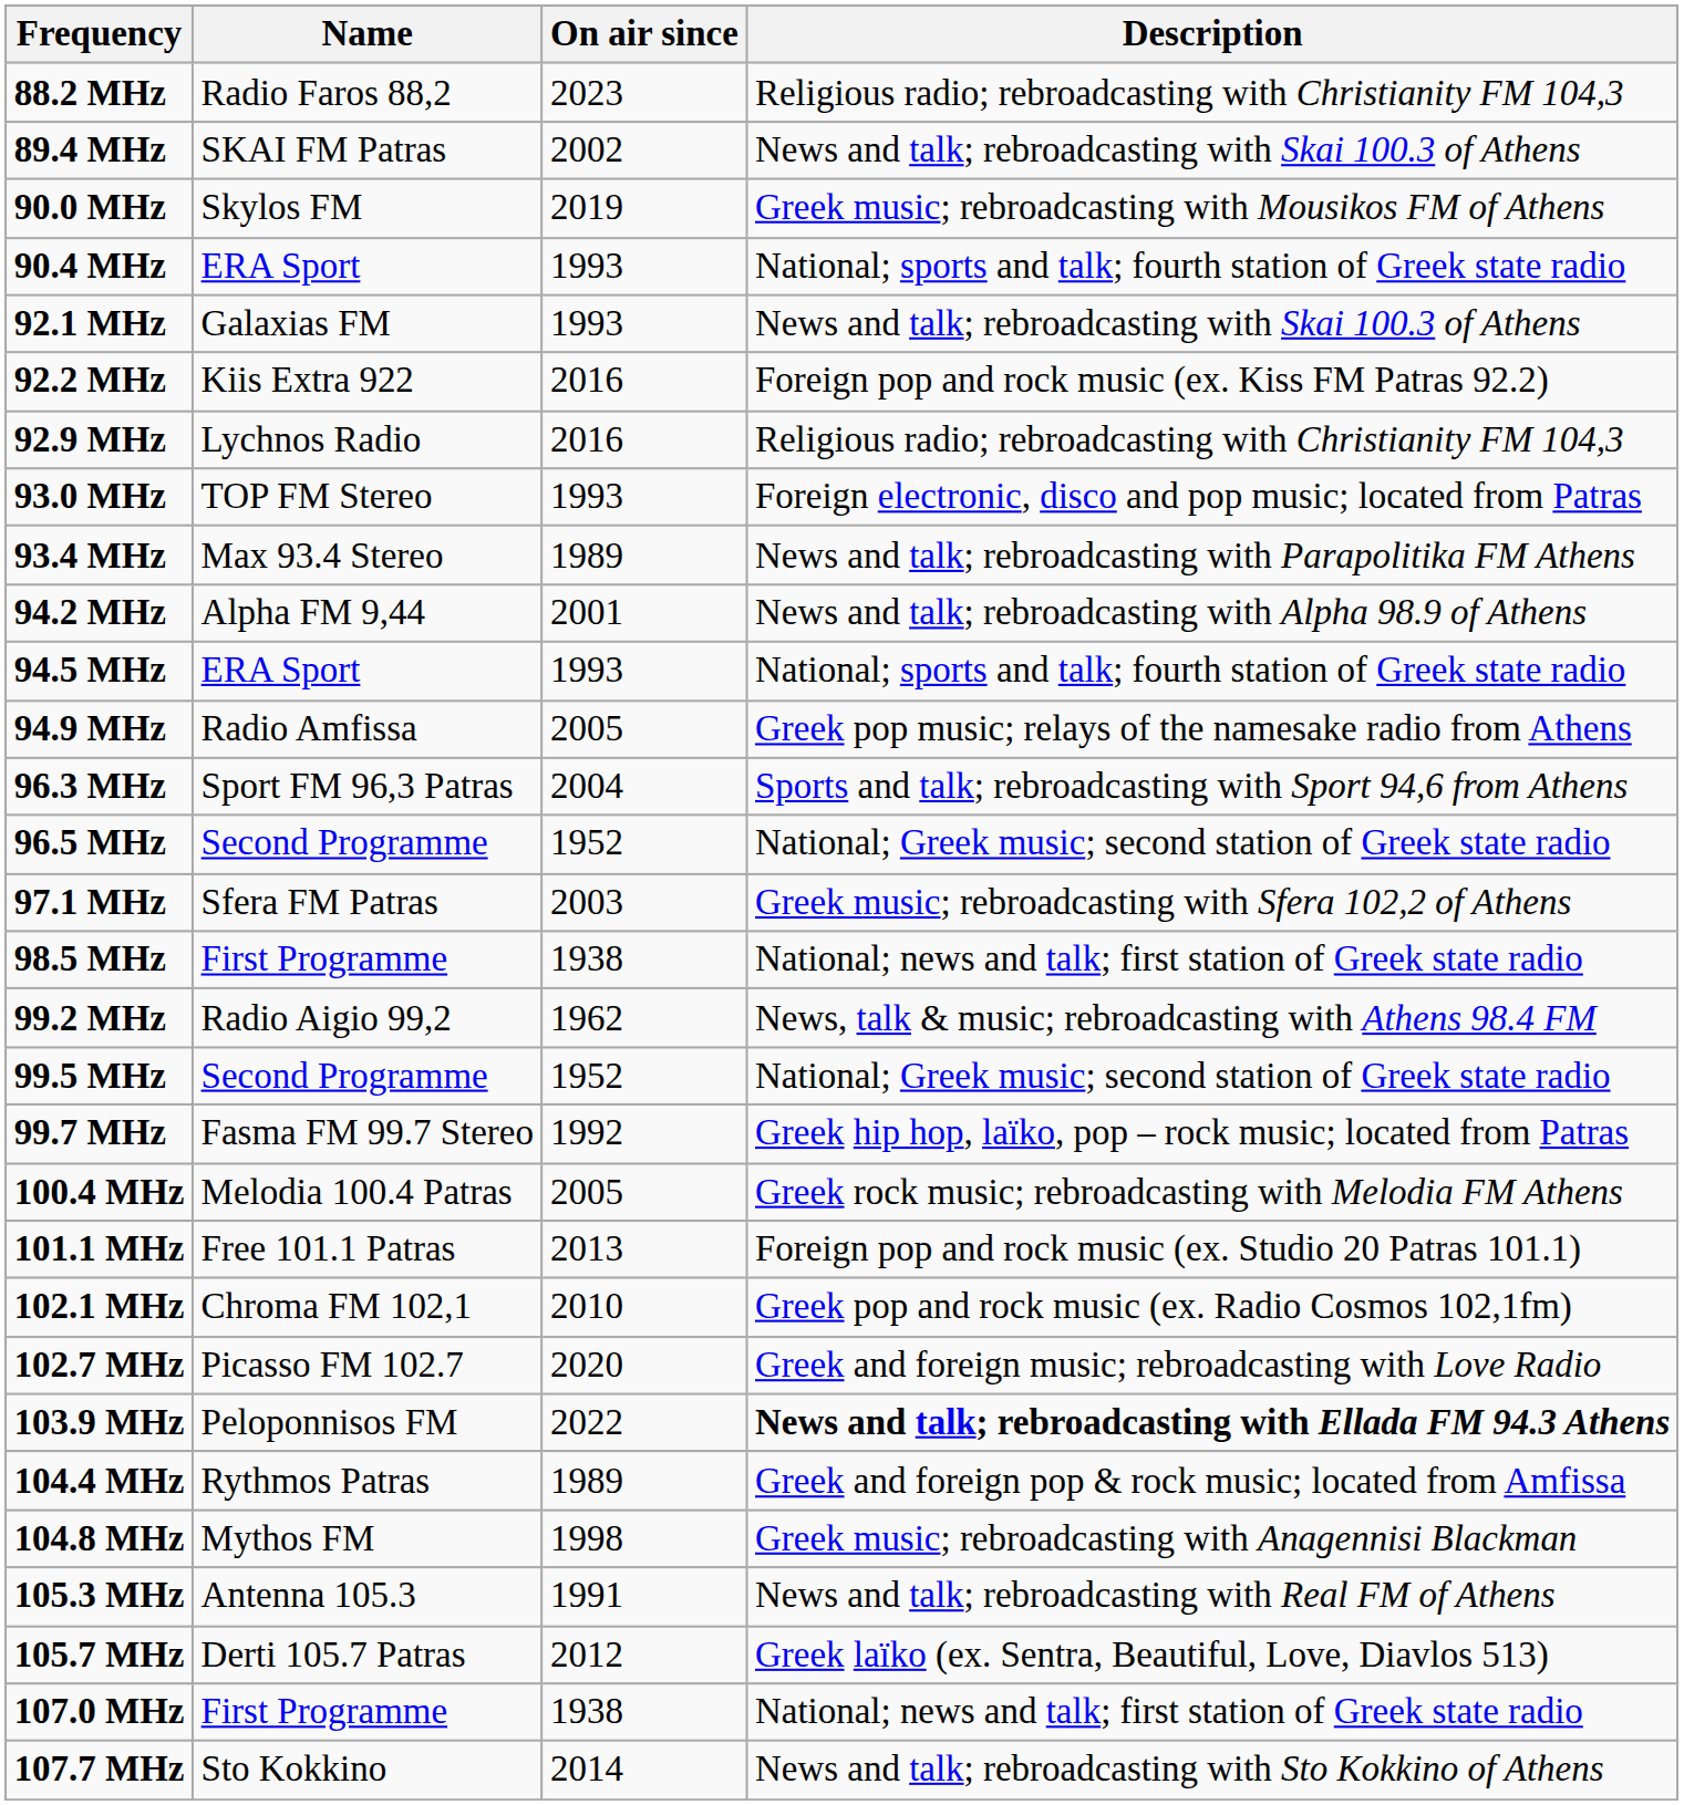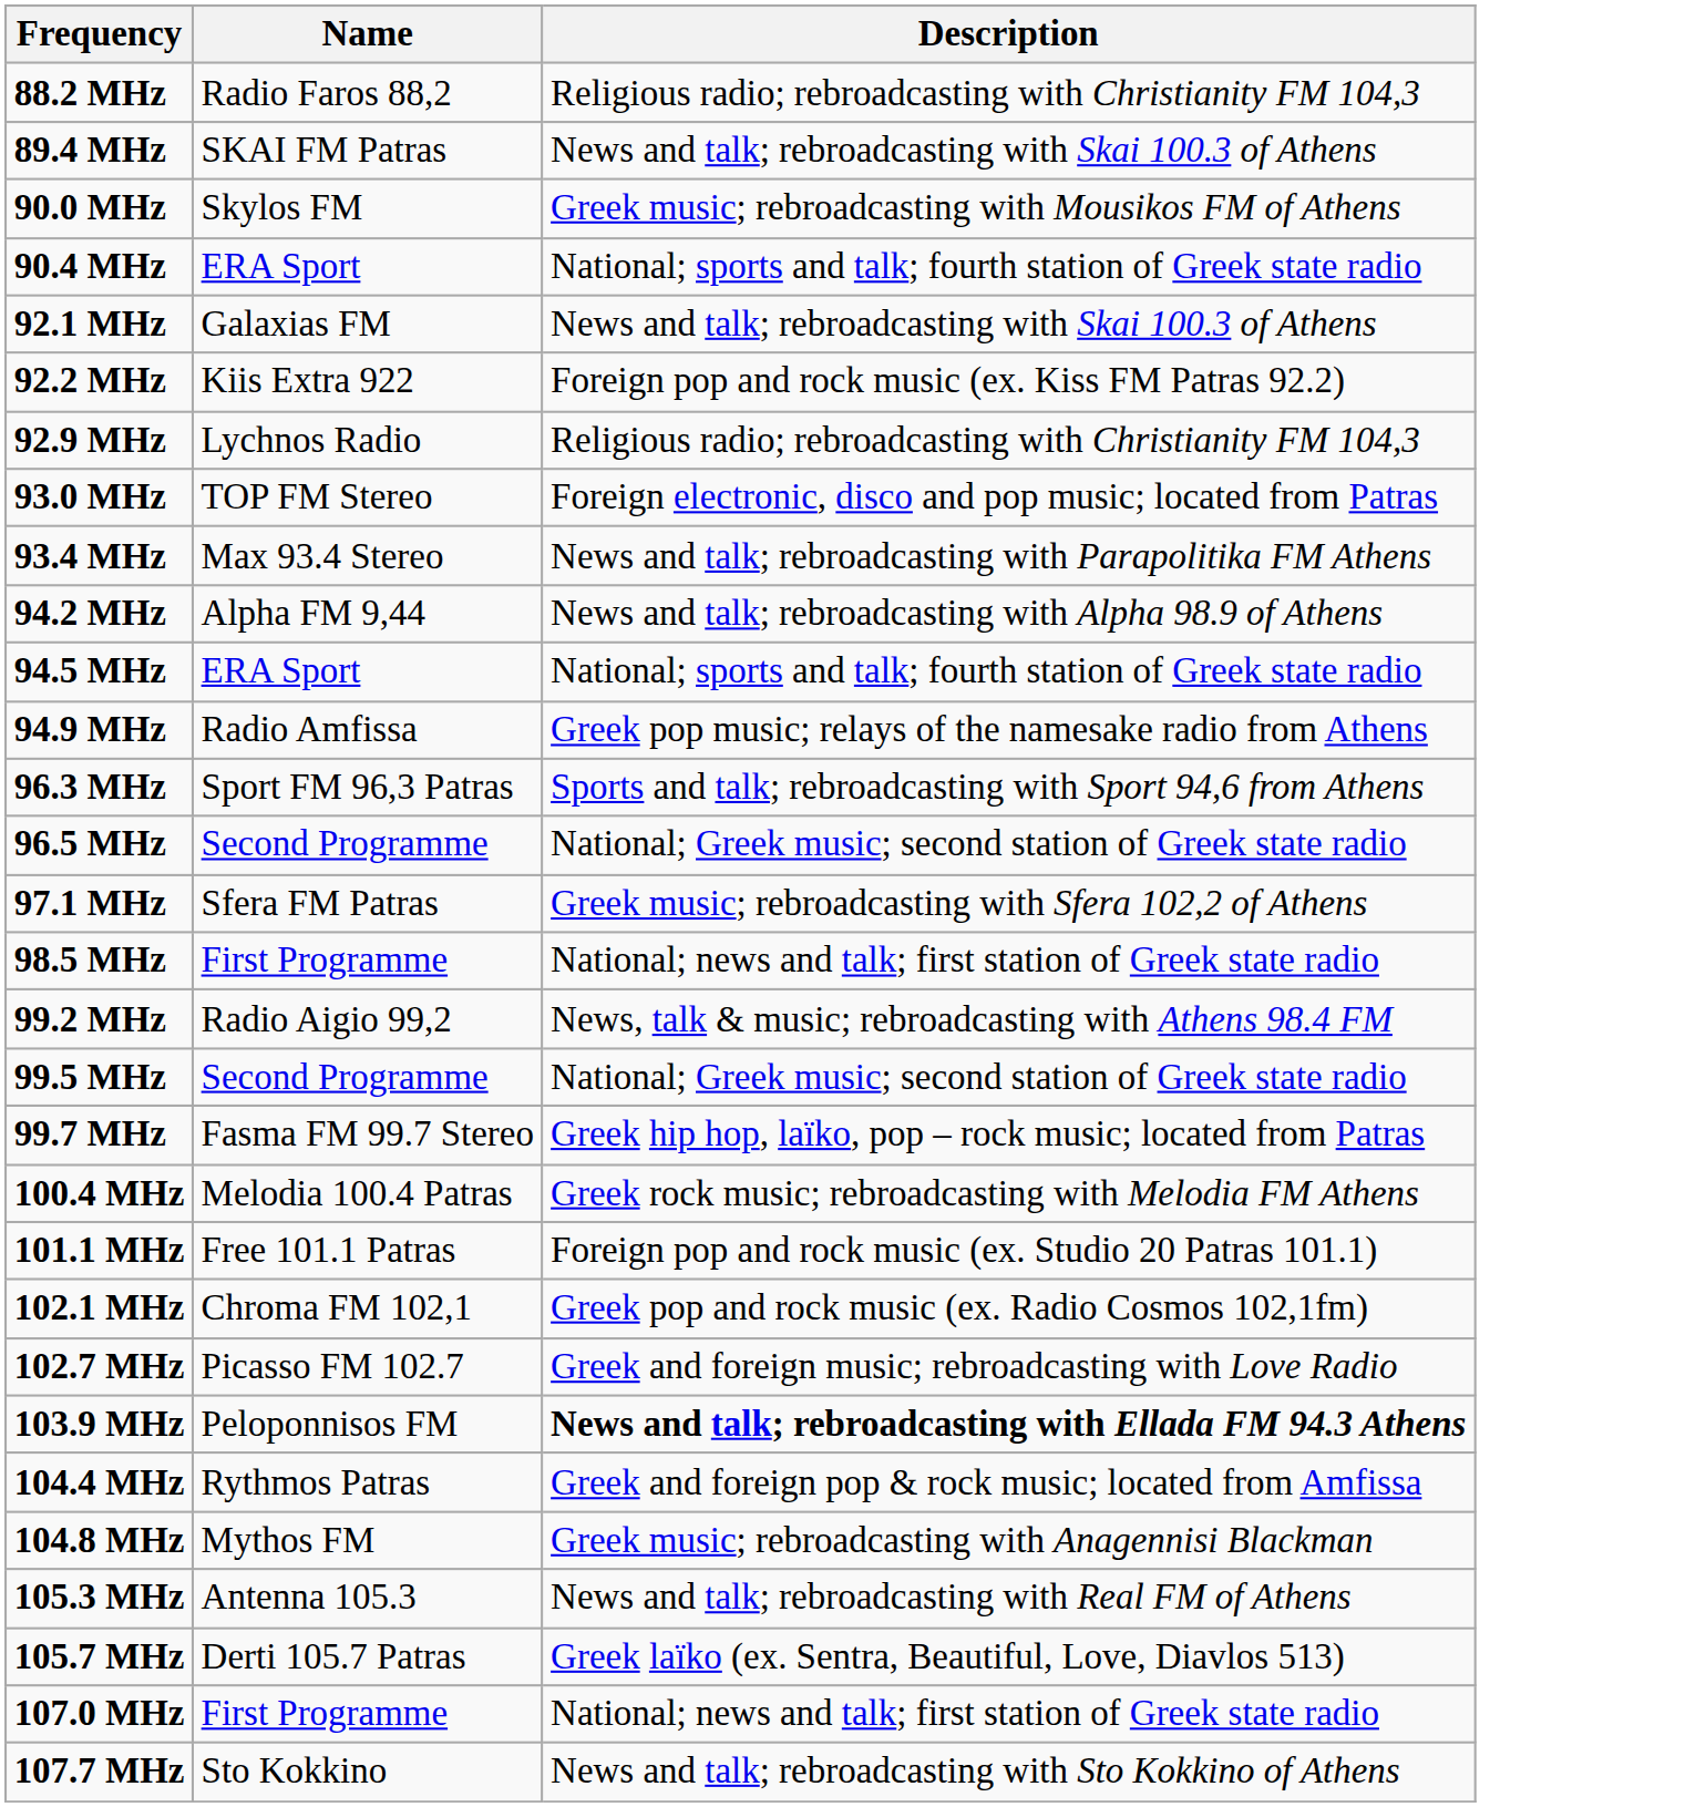- column: On air since | 2023 | 2002 | 2019 | 1993 | 1993 | 2016 | 2016 | 1993 | 1989 | 2001 | 1993 | 2005 | 2004 | 1952 | 2003 | 1938 | 1962 | 1952 | 1992 | 2005 | 2013 | 2010 | 2020 | 2022 | 1989 | 1998 | 1991 | 2012 | 1938 | 2014
